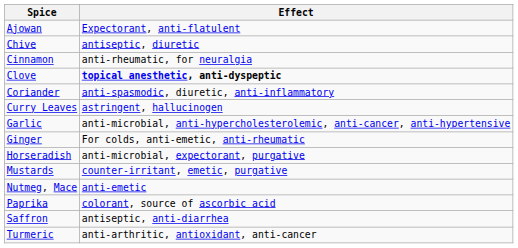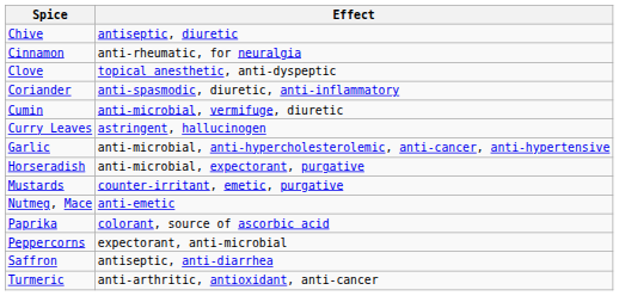- row: Ajowan | Expectorant, anti-flatulent
Clove | Effect: bold -> normal
+ row: Cumin | anti-microbial, vermifuge, diuretic
- row: Ginger | For colds, anti-emetic, anti-rheumatic
+ row: Peppercorns | expectorant, anti-microbial
